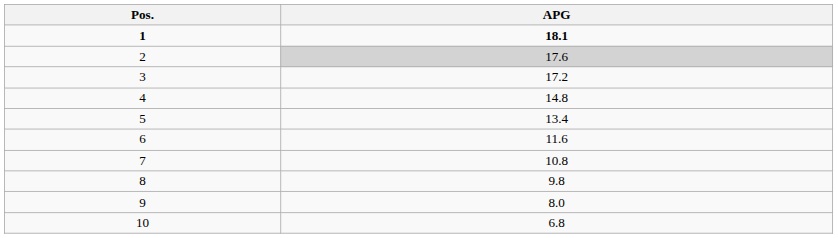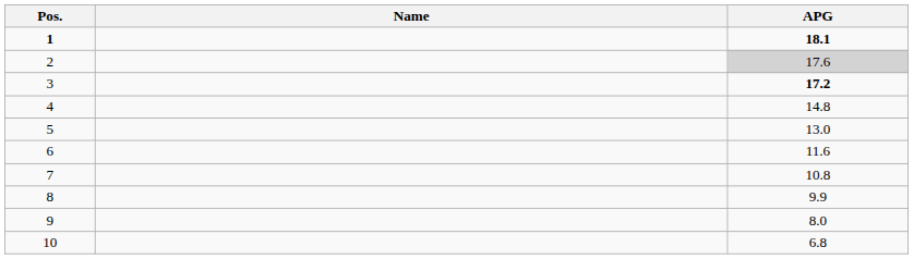+ column: Name
3 | APG: normal -> bold
5 | APG: 13.4 -> 13.0
8 | APG: 9.8 -> 9.9
